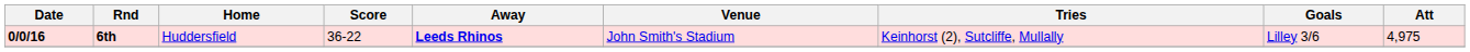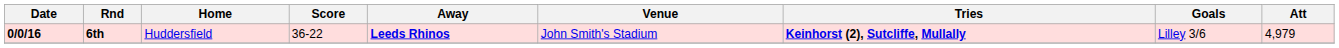6th | Tries: normal -> bold
6th | Att: 4,975 -> 4,979
